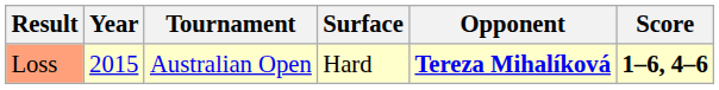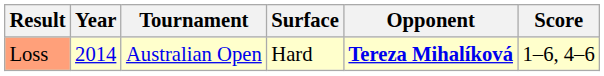Loss | Year: 2015 -> 2014
Loss | Score: bold -> normal
